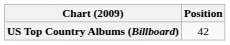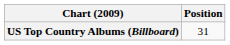US Top Country Albums (Billboard) | Position: 42 -> 31
